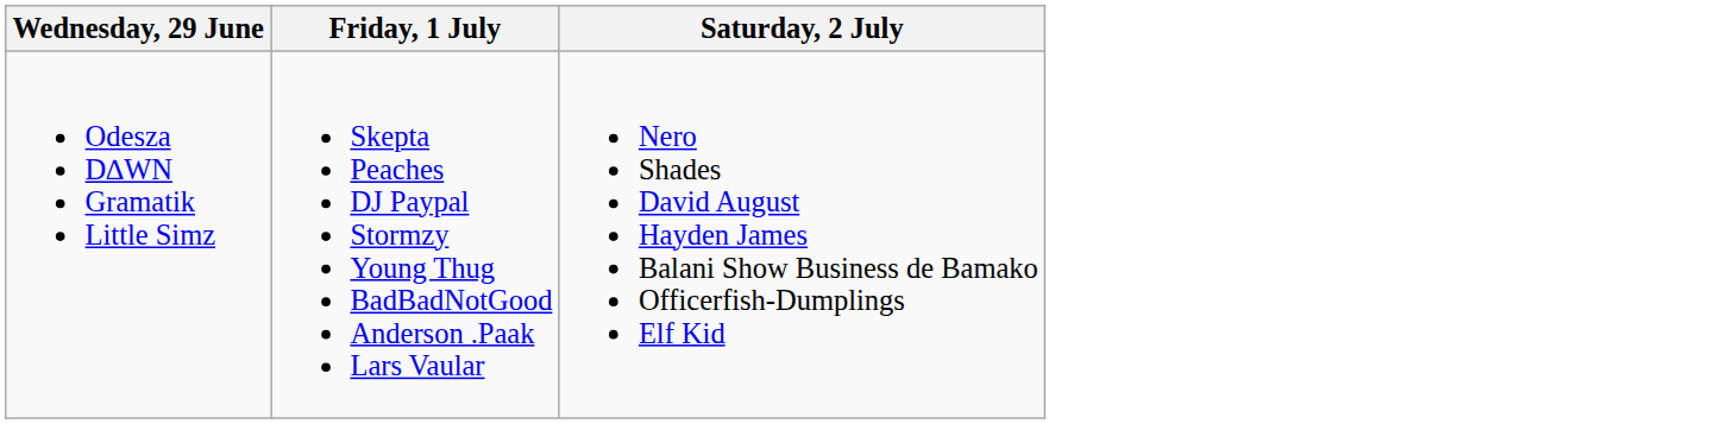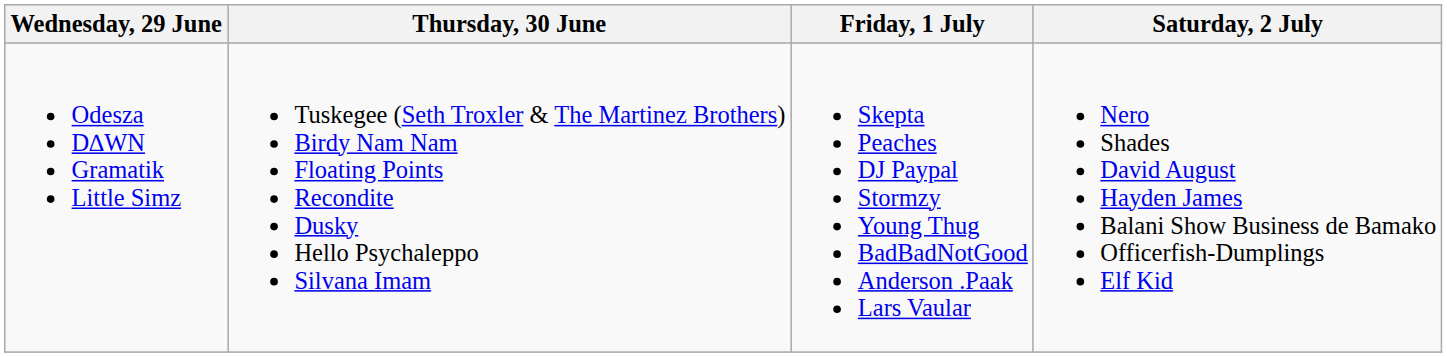+ column: Thursday, 30 June | Tuskegee (Seth Troxler & The Martinez Brothers) Birdy Nam Nam Floating Points Recondite Dusky Hello Psychaleppo Silvana Imam
